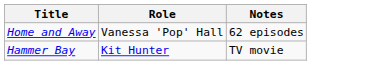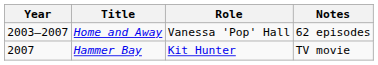+ column: Year | 2003–2007 | 2007
